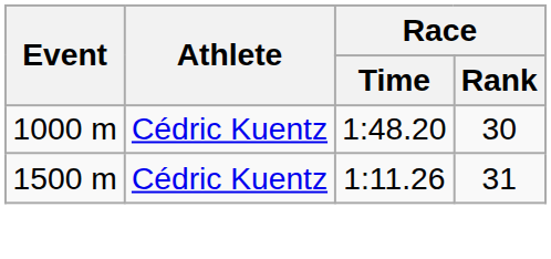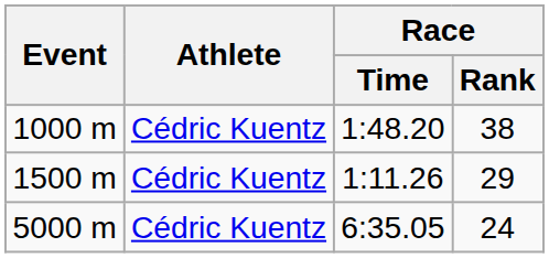1000 m | Race / Rank: 30 -> 38
1500 m | Race / Rank: 31 -> 29
+ row: 5000 m | Cédric Kuentz | 6:35.05 | 24
